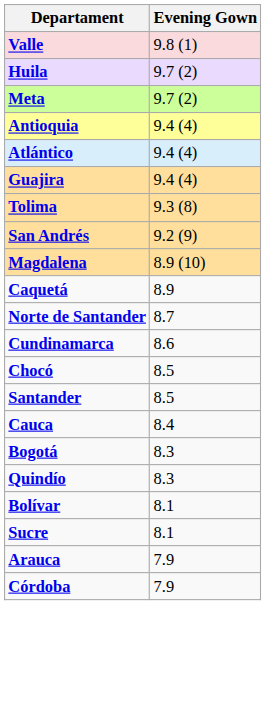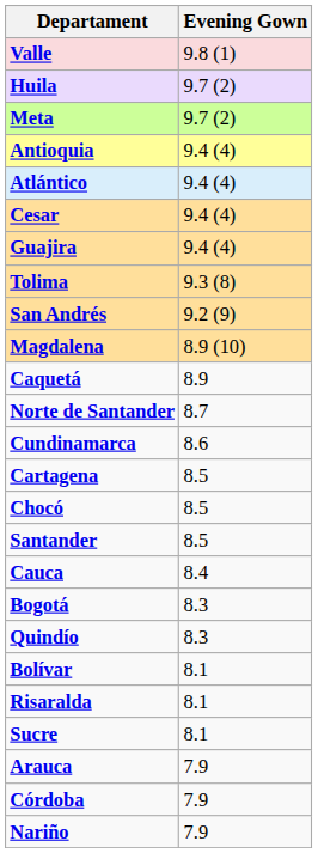+ row: Cesar | 9.4 (4)
+ row: Cartagena | 8.5
+ row: Risaralda | 8.1
+ row: Nariño | 7.9
